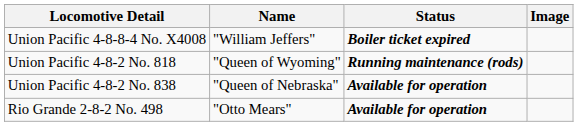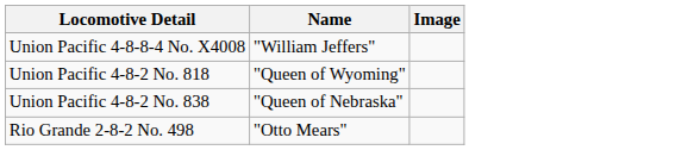- column: Status | Boiler ticket expired | Running maintenance (rods) | Available for operation | Available for operation
